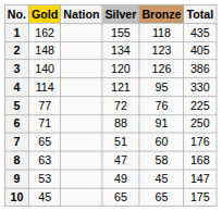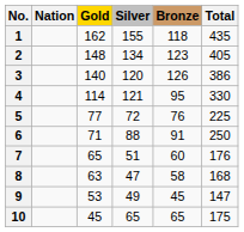columns swapped: Nation <-> Gold
